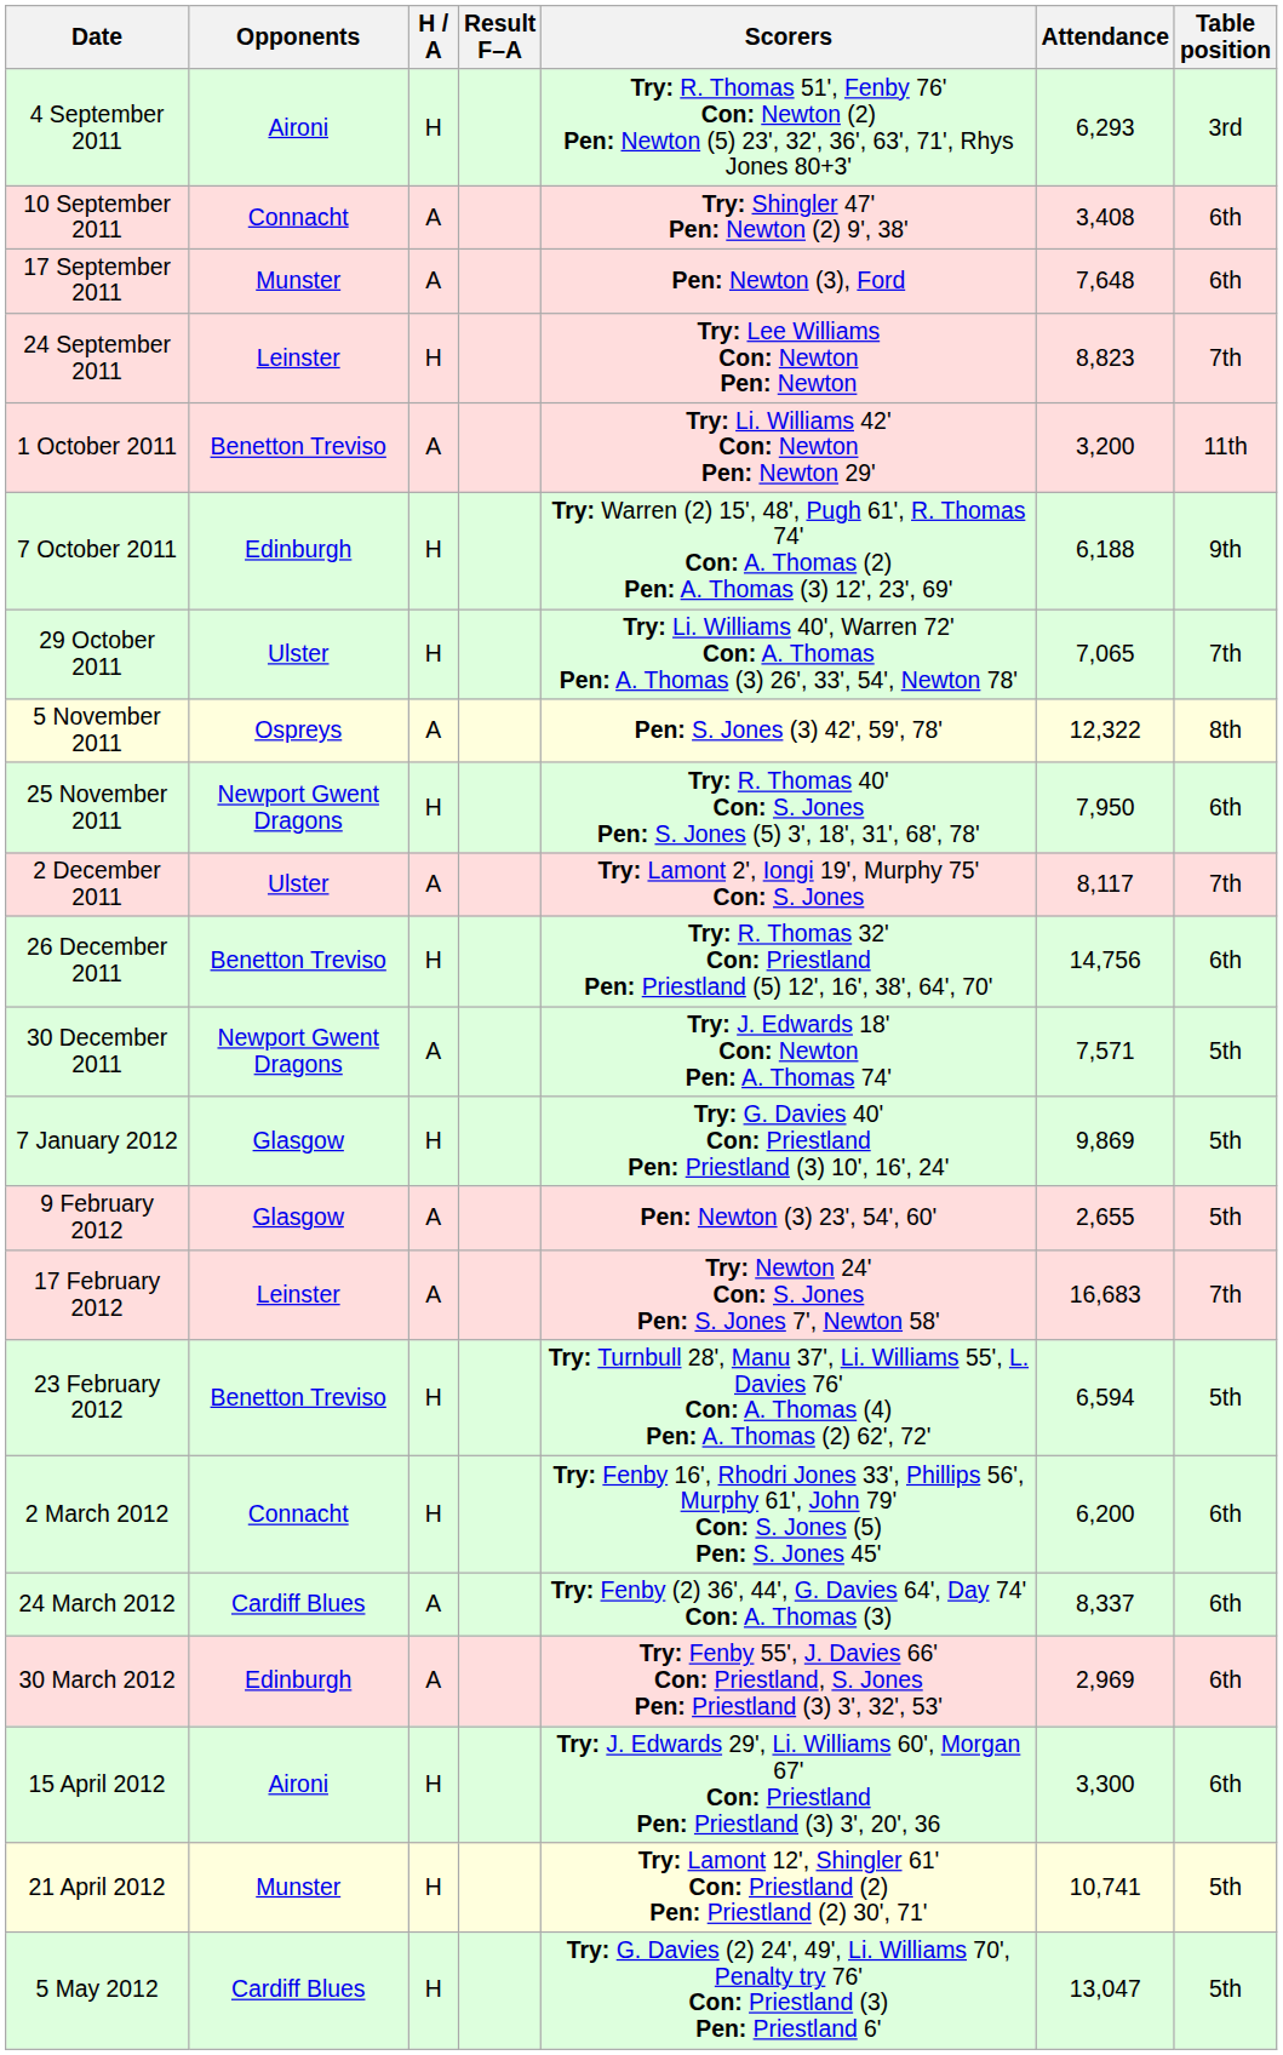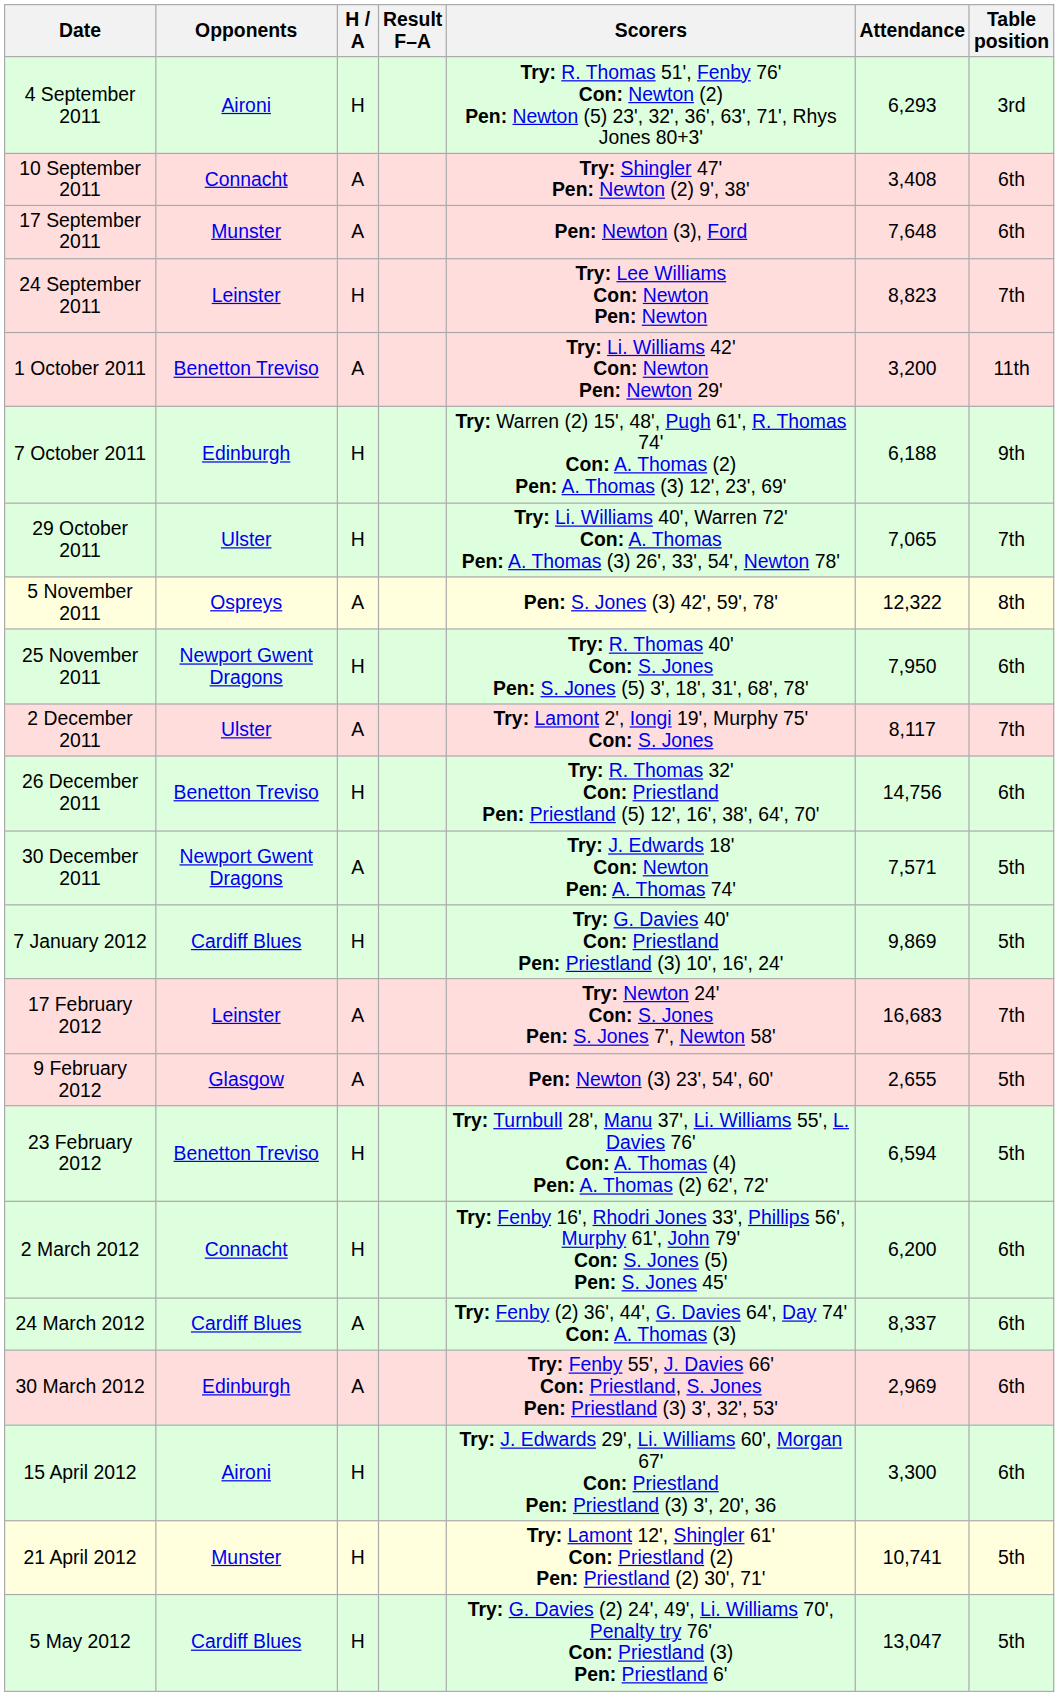7 January 2012 | Opponents: Glasgow -> Cardiff Blues
rows swapped: 9 February 2012 <-> 17 February 2012
